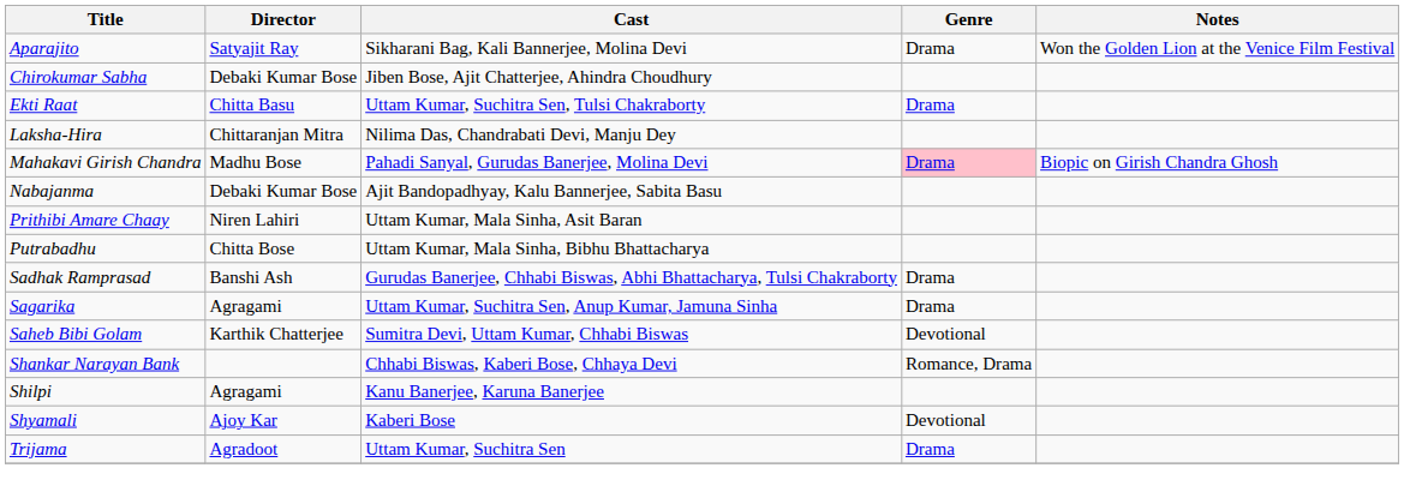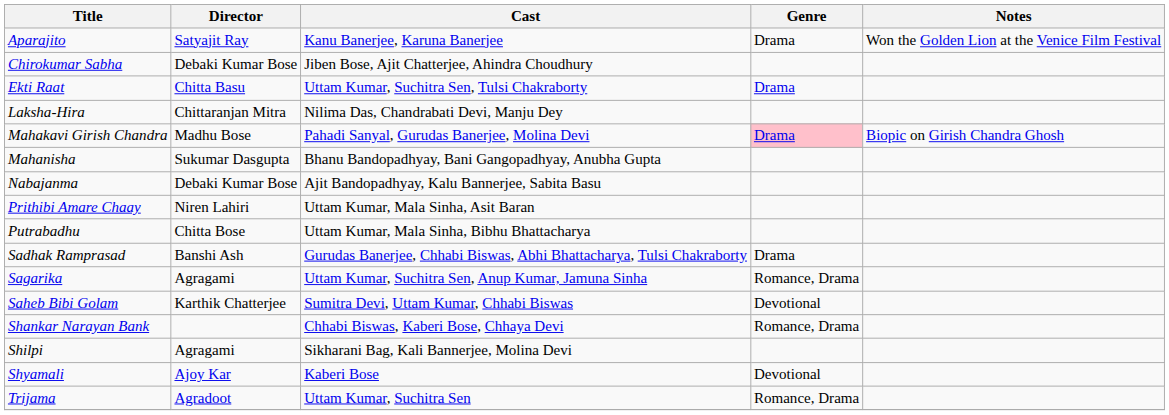Aparajito | Cast: Sikharani Bag, Kali Bannerjee, Molina Devi -> Kanu Banerjee, Karuna Banerjee
+ row: Mahanisha | Sukumar Dasgupta | Bhanu Bandopadhyay, Bani Gangopadhyay, Anubha Gupta
Sagarika | Genre: Drama -> Romance, Drama
Shilpi | Cast: Kanu Banerjee, Karuna Banerjee -> Sikharani Bag, Kali Bannerjee, Molina Devi
Trijama | Genre: Drama -> Romance, Drama
